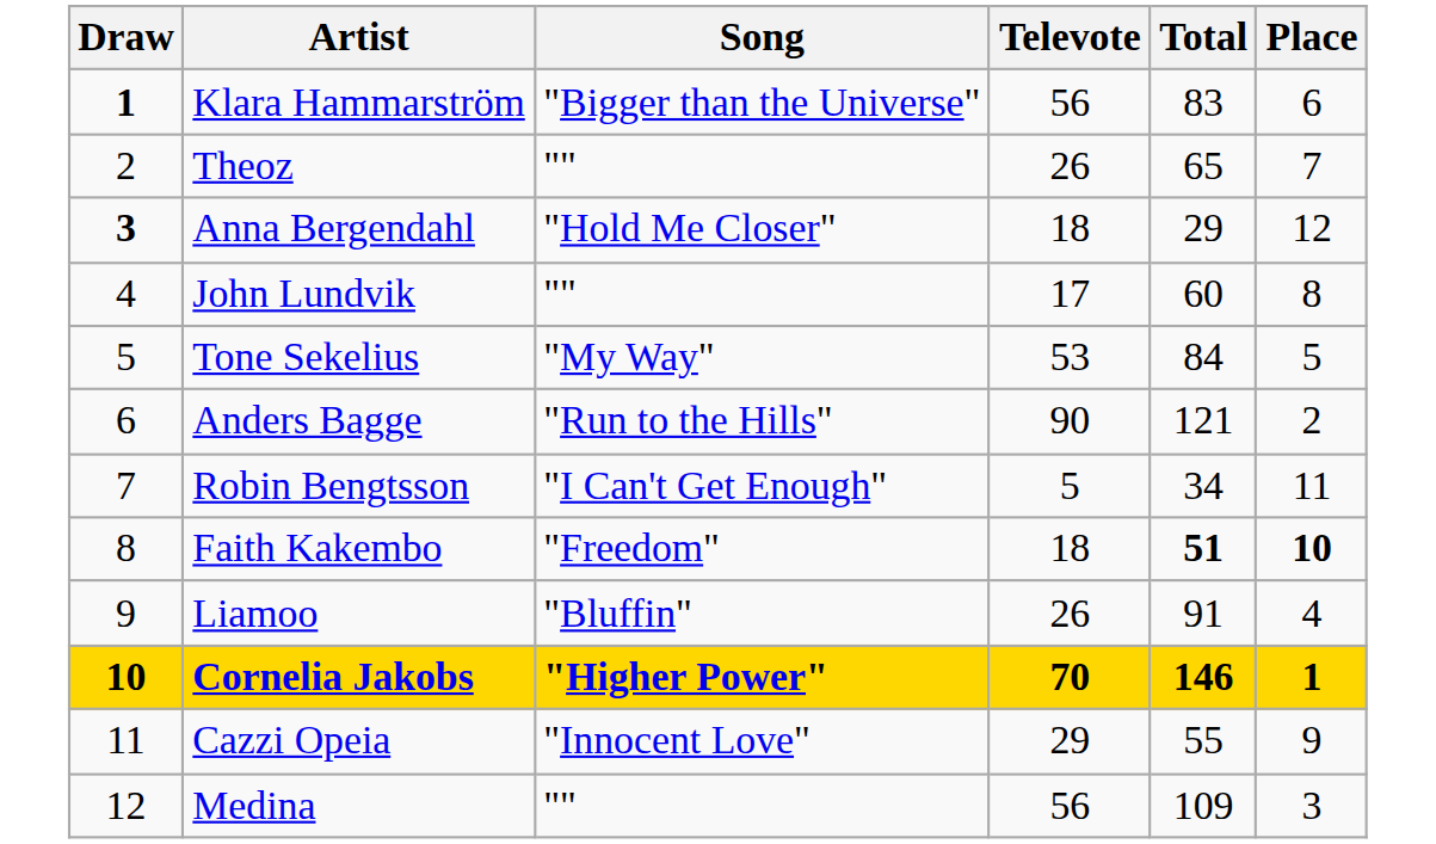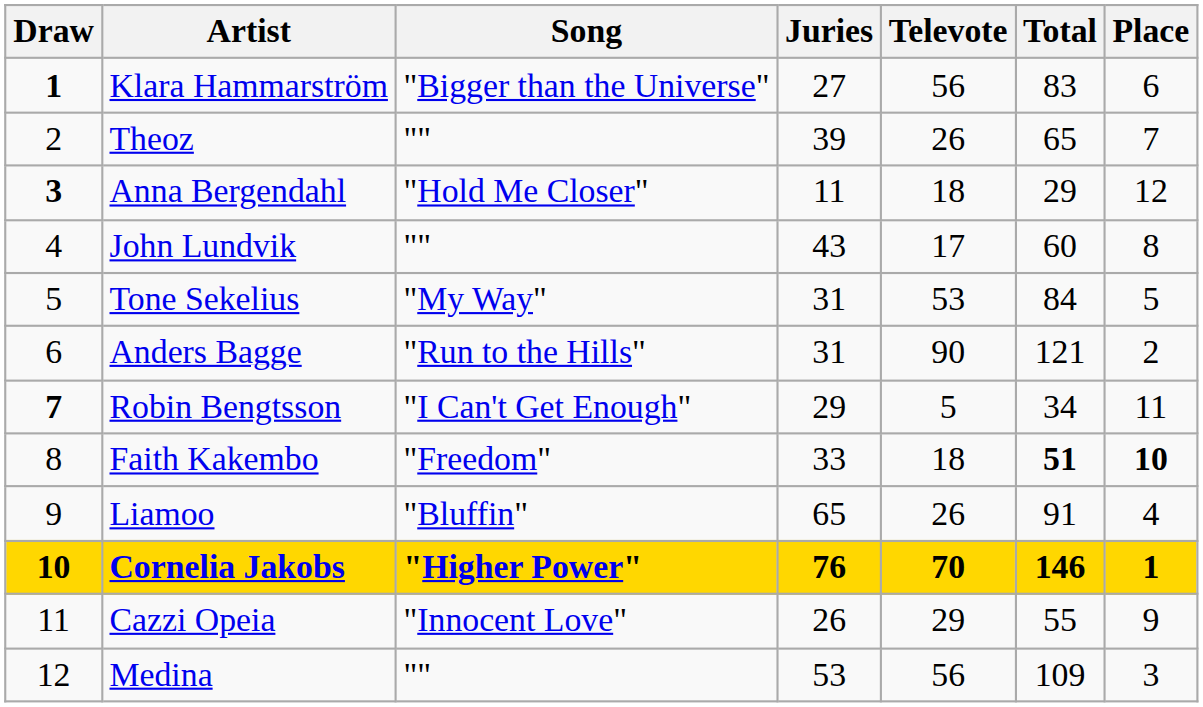+ column: Juries | 27 | 39 | 11 | 43 | 31 | 31 | 29 | 33 | 65 | 76 | 26 | 53
Robin Bengtsson | Draw: normal -> bold
